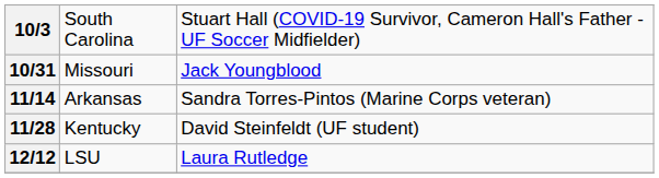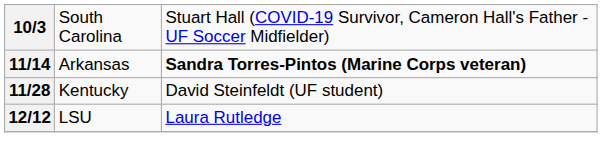- row: 10/31 | Missouri | Jack Youngblood
11/14 | column 3: normal -> bold
